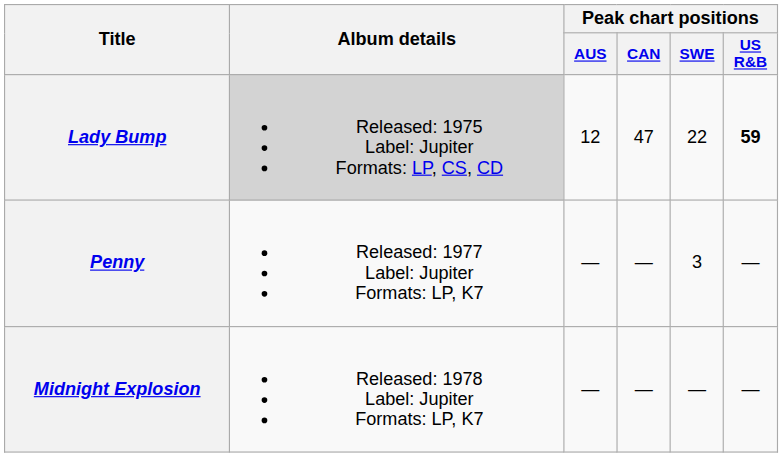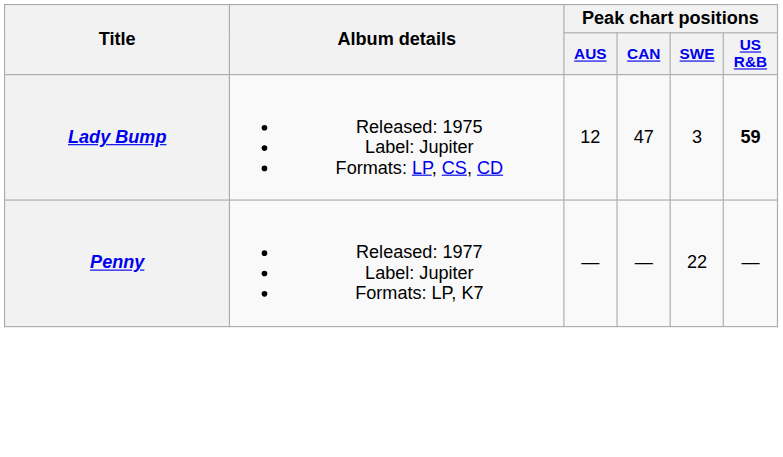Lady Bump | Album details: lightgrey background -> no background
Lady Bump | Peak chart positions / SWE: 22 -> 3
Penny | Peak chart positions / SWE: 3 -> 22
- row: Midnight Explosion | Released: 1978 Label: Jupiter Formats: LP, K7 | — | — | — | —
